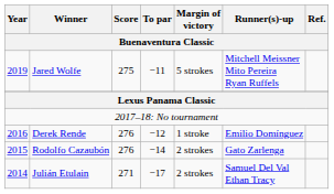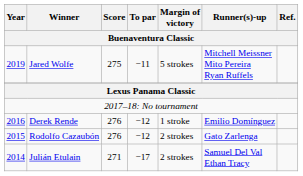Rodolfo Cazaubón | To par: −14 -> −12
